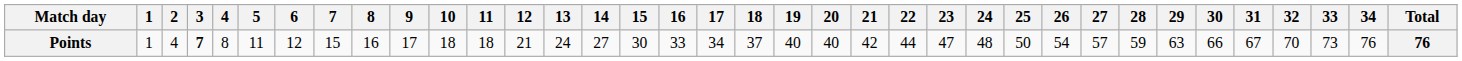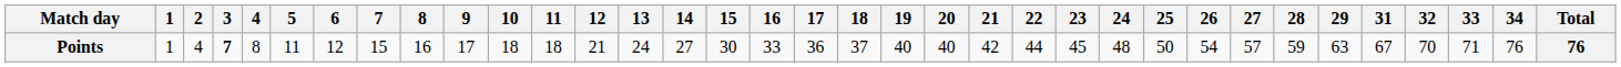- column: 30 | 66
Points | 17: 34 -> 36
Points | 23: 47 -> 45
Points | 33: 73 -> 71
